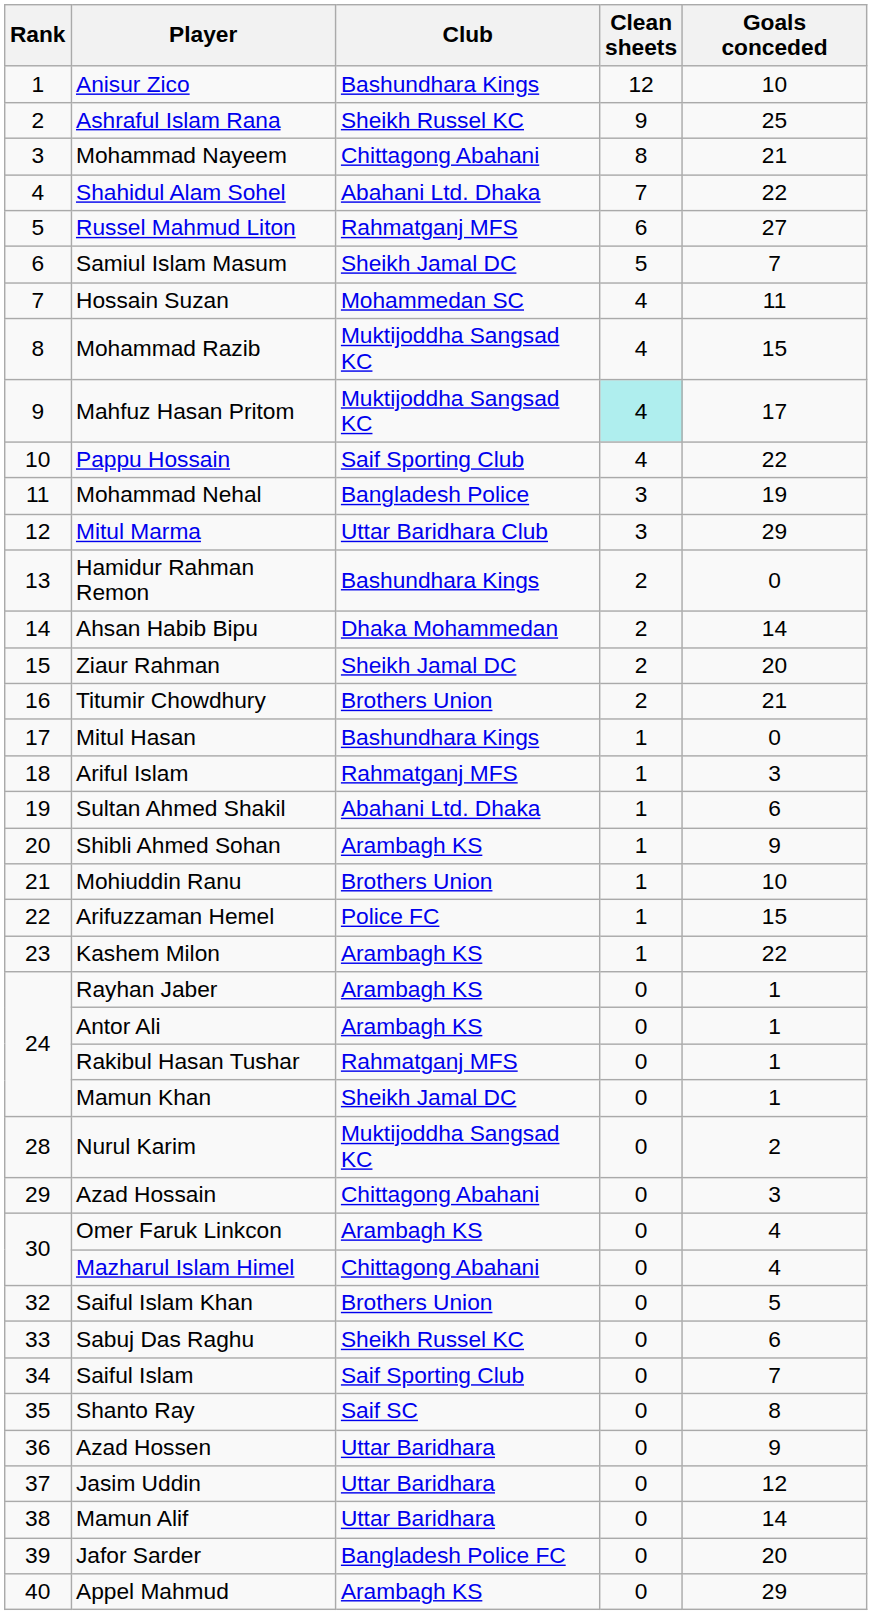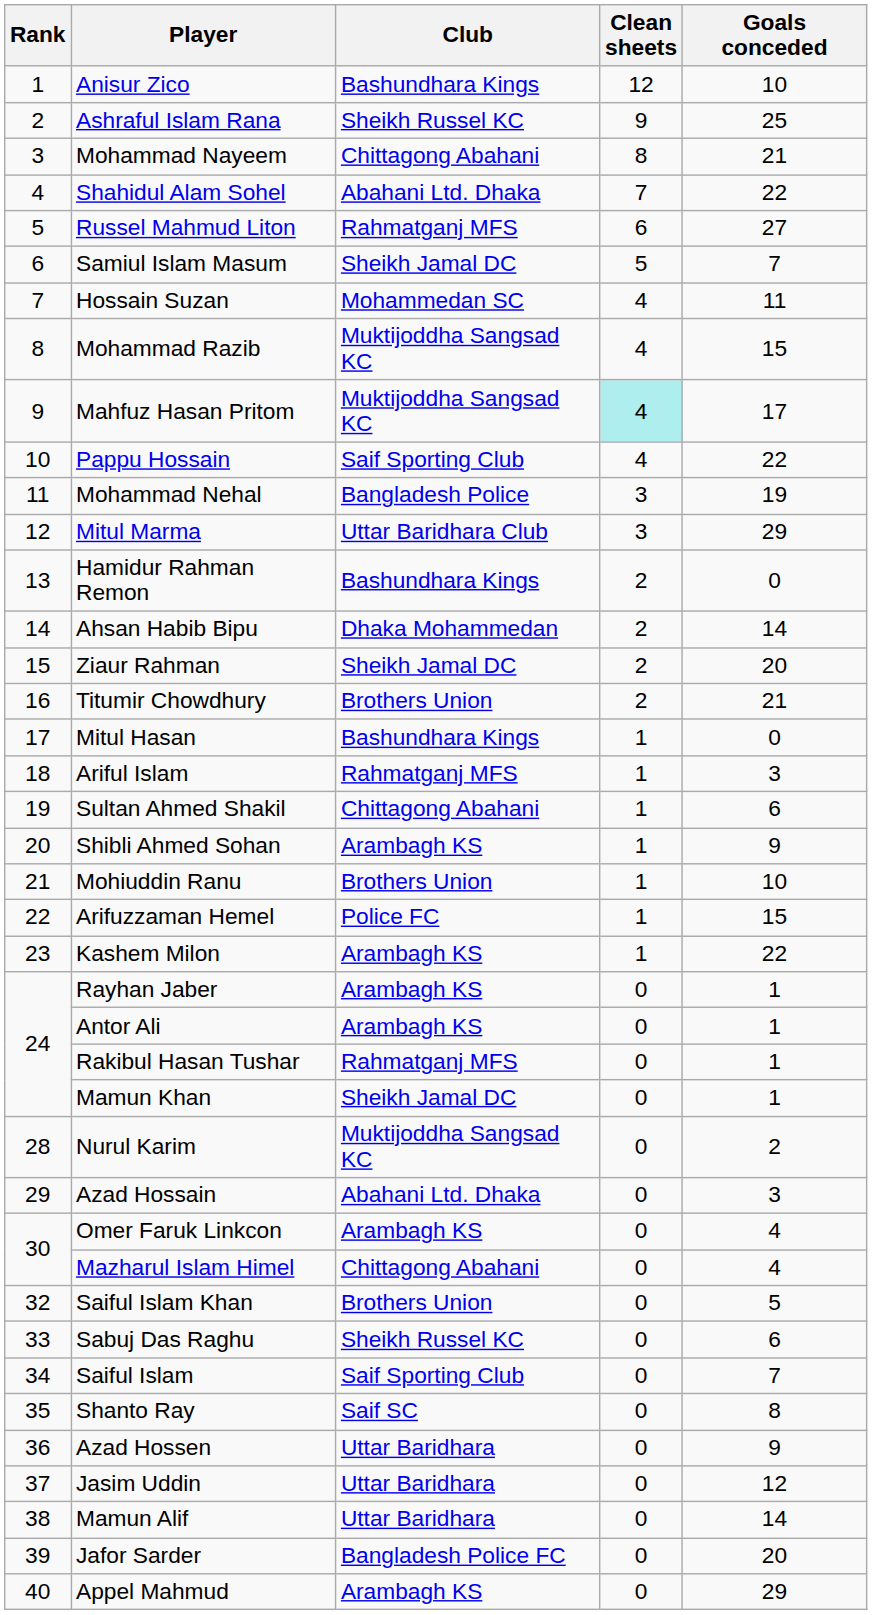Sultan Ahmed Shakil | Club: Abahani Ltd. Dhaka -> Chittagong Abahani
Azad Hossain | Club: Chittagong Abahani -> Abahani Ltd. Dhaka
